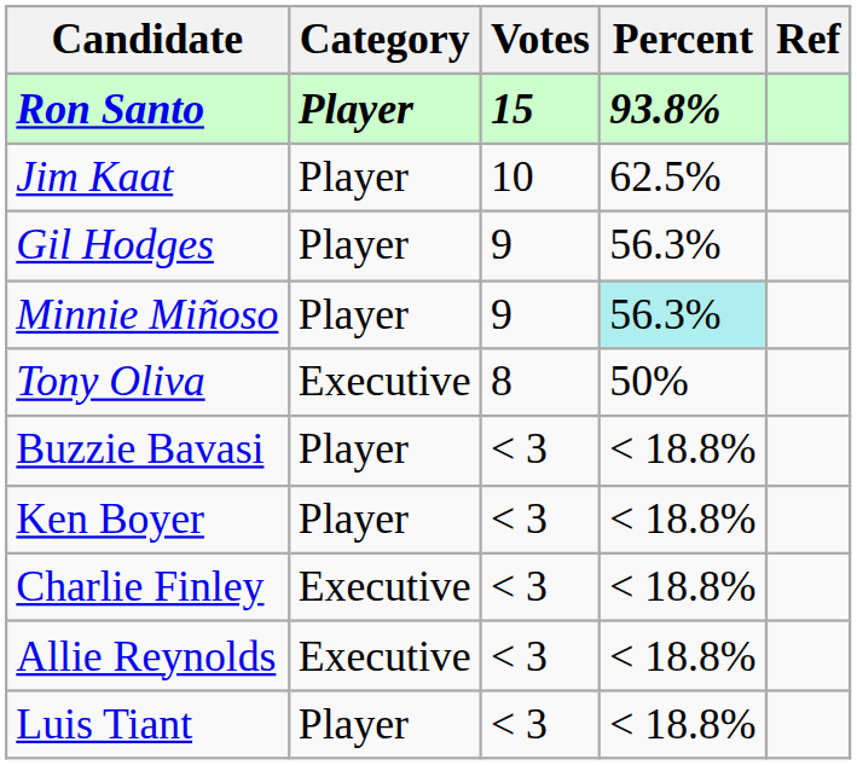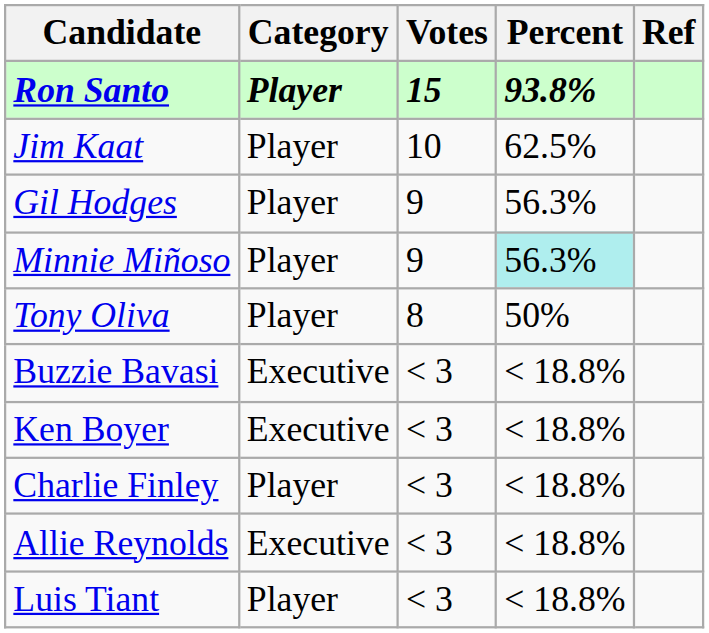Tony Oliva | Category: Executive -> Player
Buzzie Bavasi | Category: Player -> Executive
Ken Boyer | Category: Player -> Executive
Charlie Finley | Category: Executive -> Player
